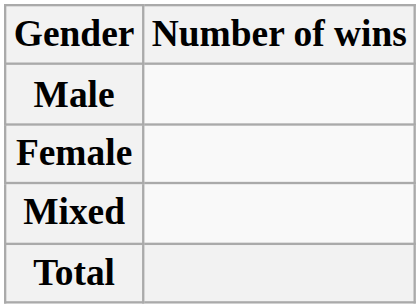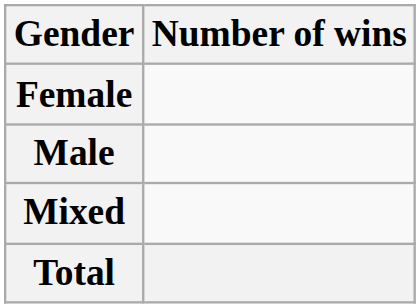rows swapped: Male <-> Female
